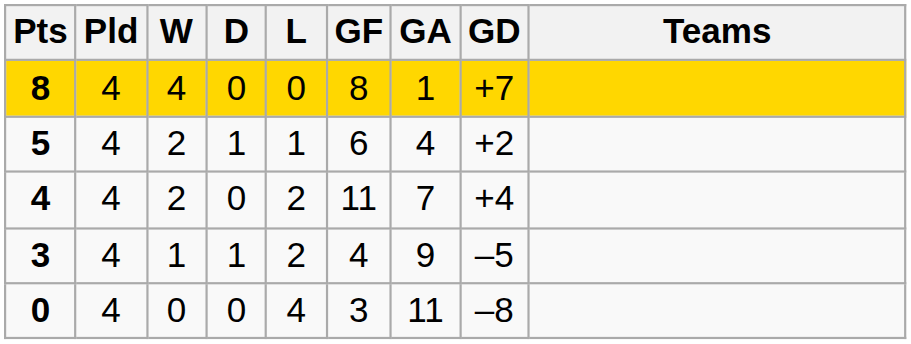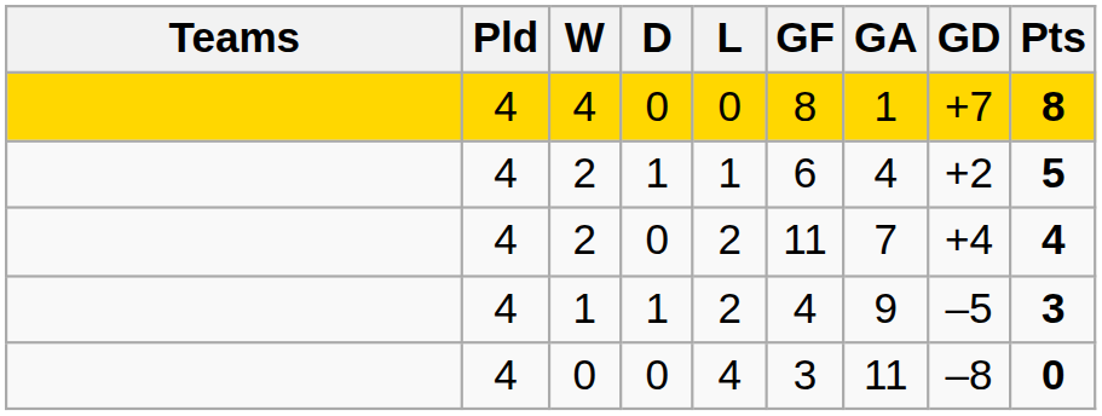columns swapped: Teams <-> Pts
